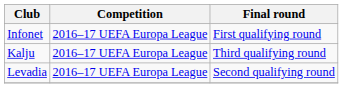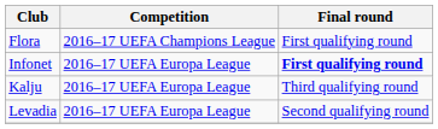+ row: Flora | 2016–17 UEFA Champions League | First qualifying round
Infonet | Final round: normal -> bold
